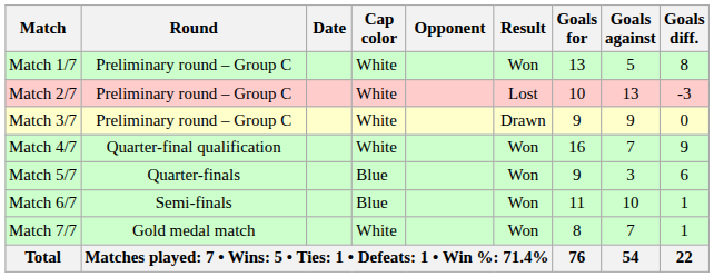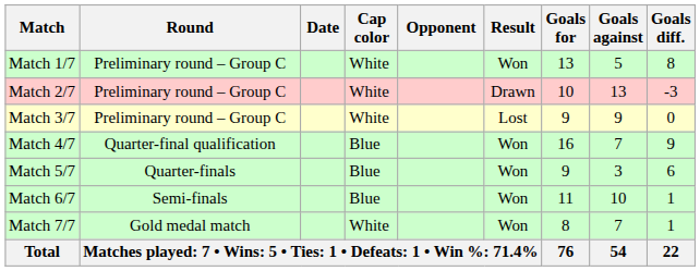Match 2/7 | Result: Lost -> Drawn
Match 3/7 | Result: Drawn -> Lost
Match 4/7 | Cap color: White -> Blue
